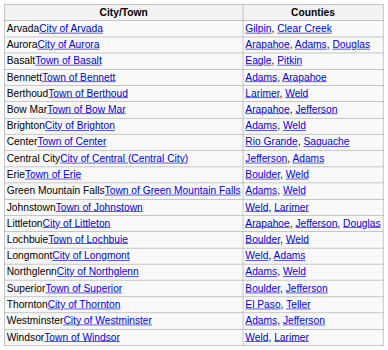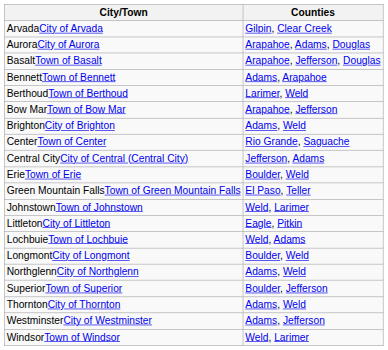BasaltTown of Basalt | Counties: Eagle, Pitkin -> Arapahoe, Jefferson, Douglas
Green Mountain FallsTown of Green Mountain Falls | Counties: Adams, Weld -> El Paso, Teller
LittletonCity of Littleton | Counties: Arapahoe, Jefferson, Douglas -> Eagle, Pitkin
LochbuieTown of Lochbuie | Counties: Boulder, Weld -> Weld, Adams
LongmontCity of Longmont | Counties: Weld, Adams -> Boulder, Weld
ThorntonCity of Thornton | Counties: El Paso, Teller -> Adams, Weld
